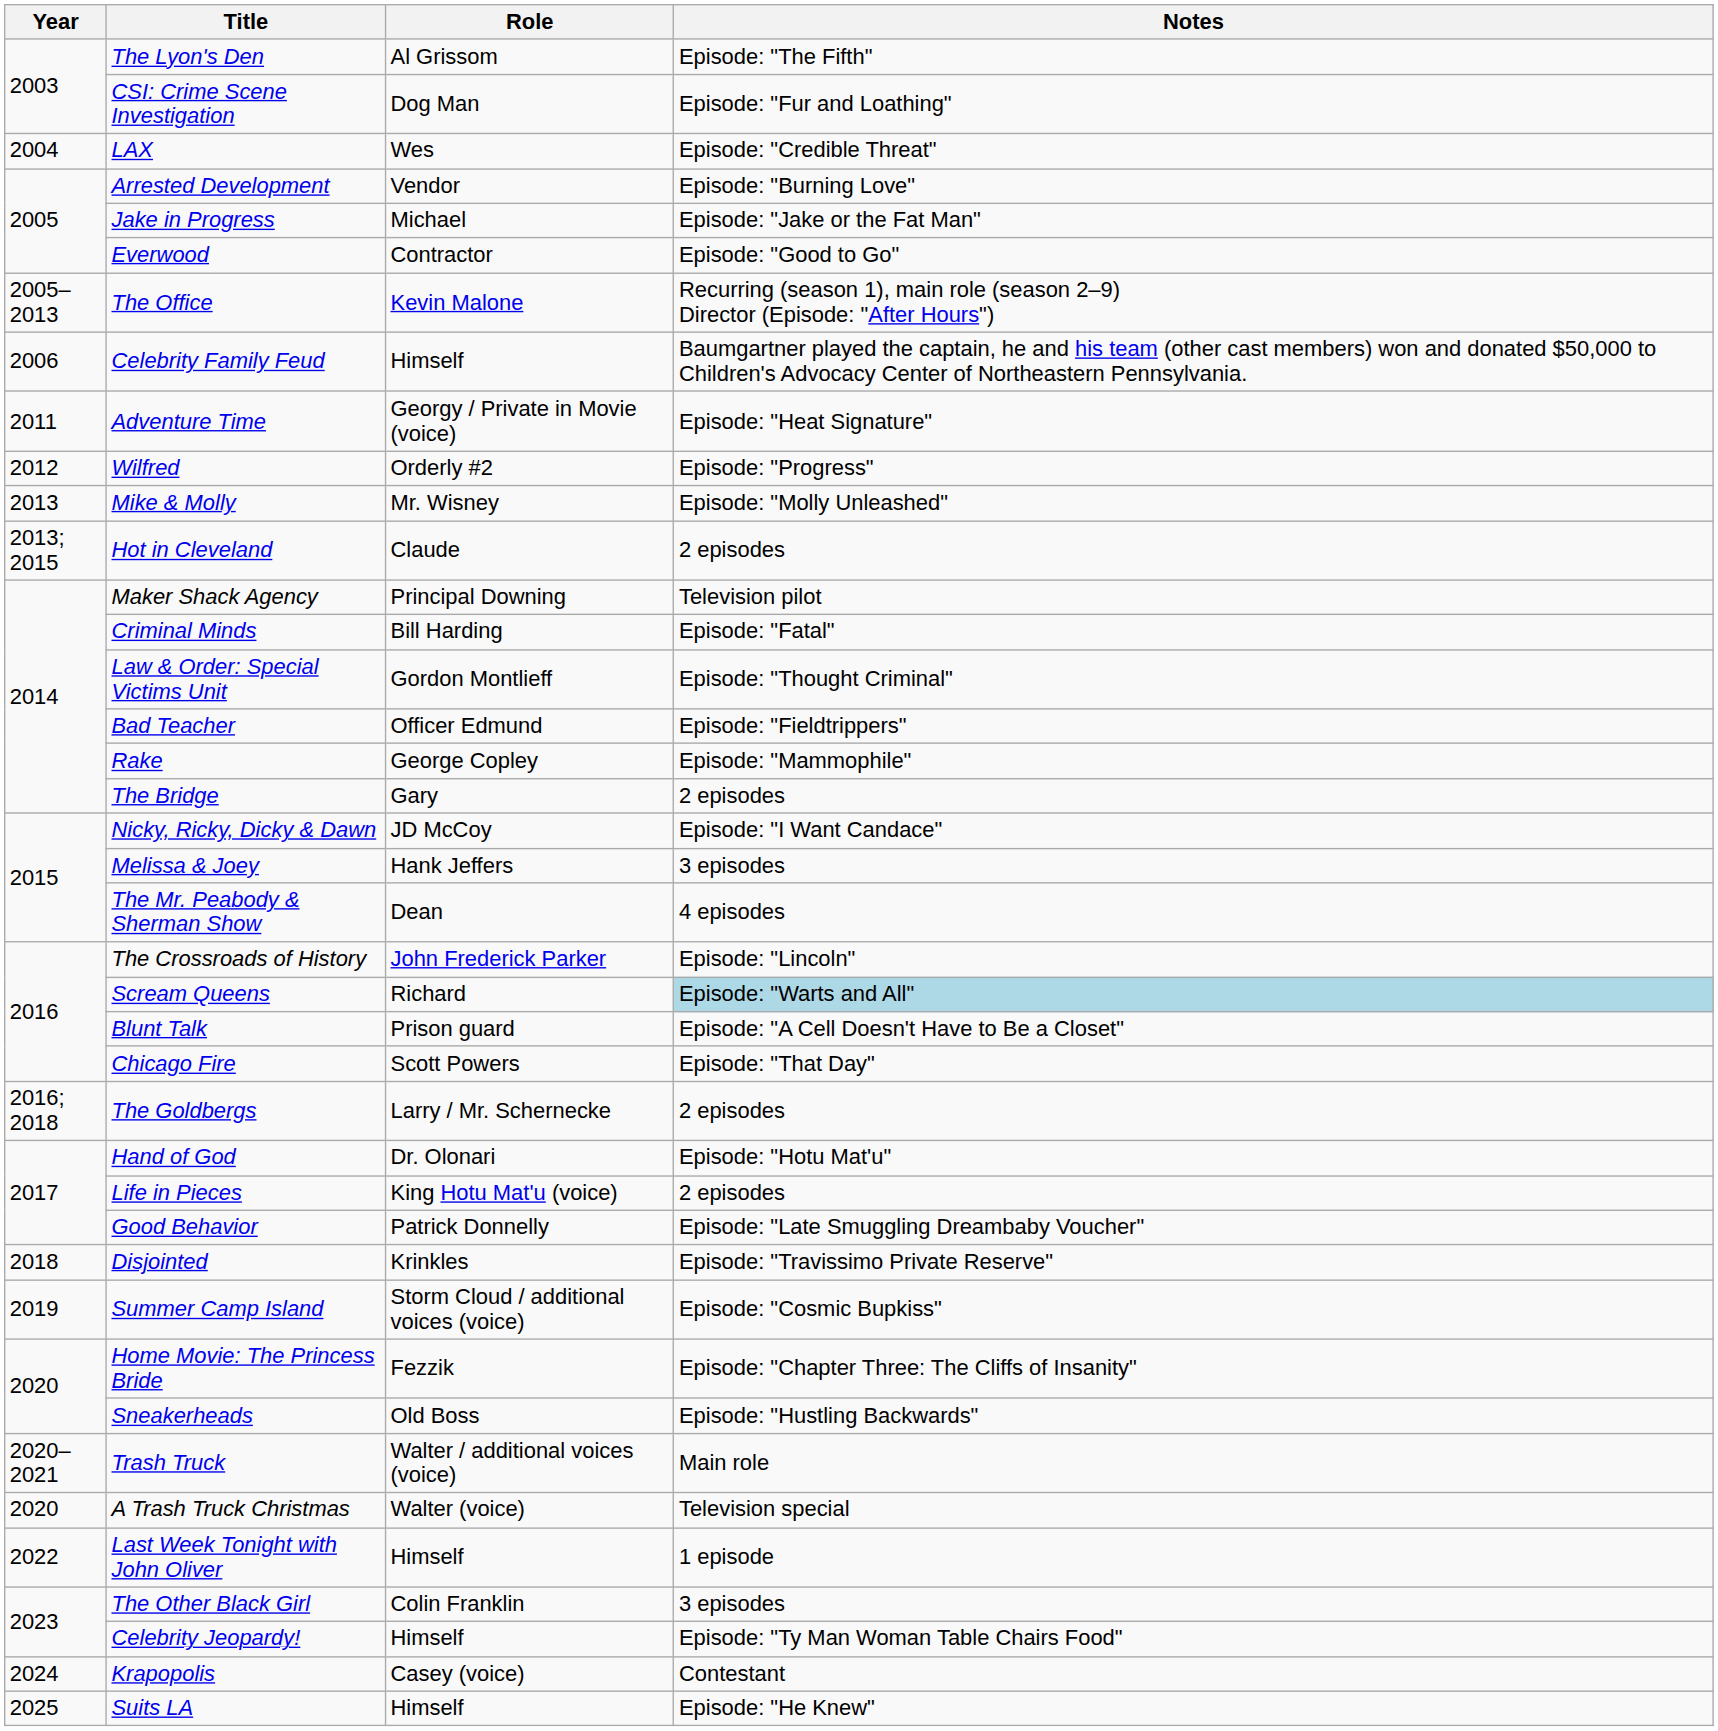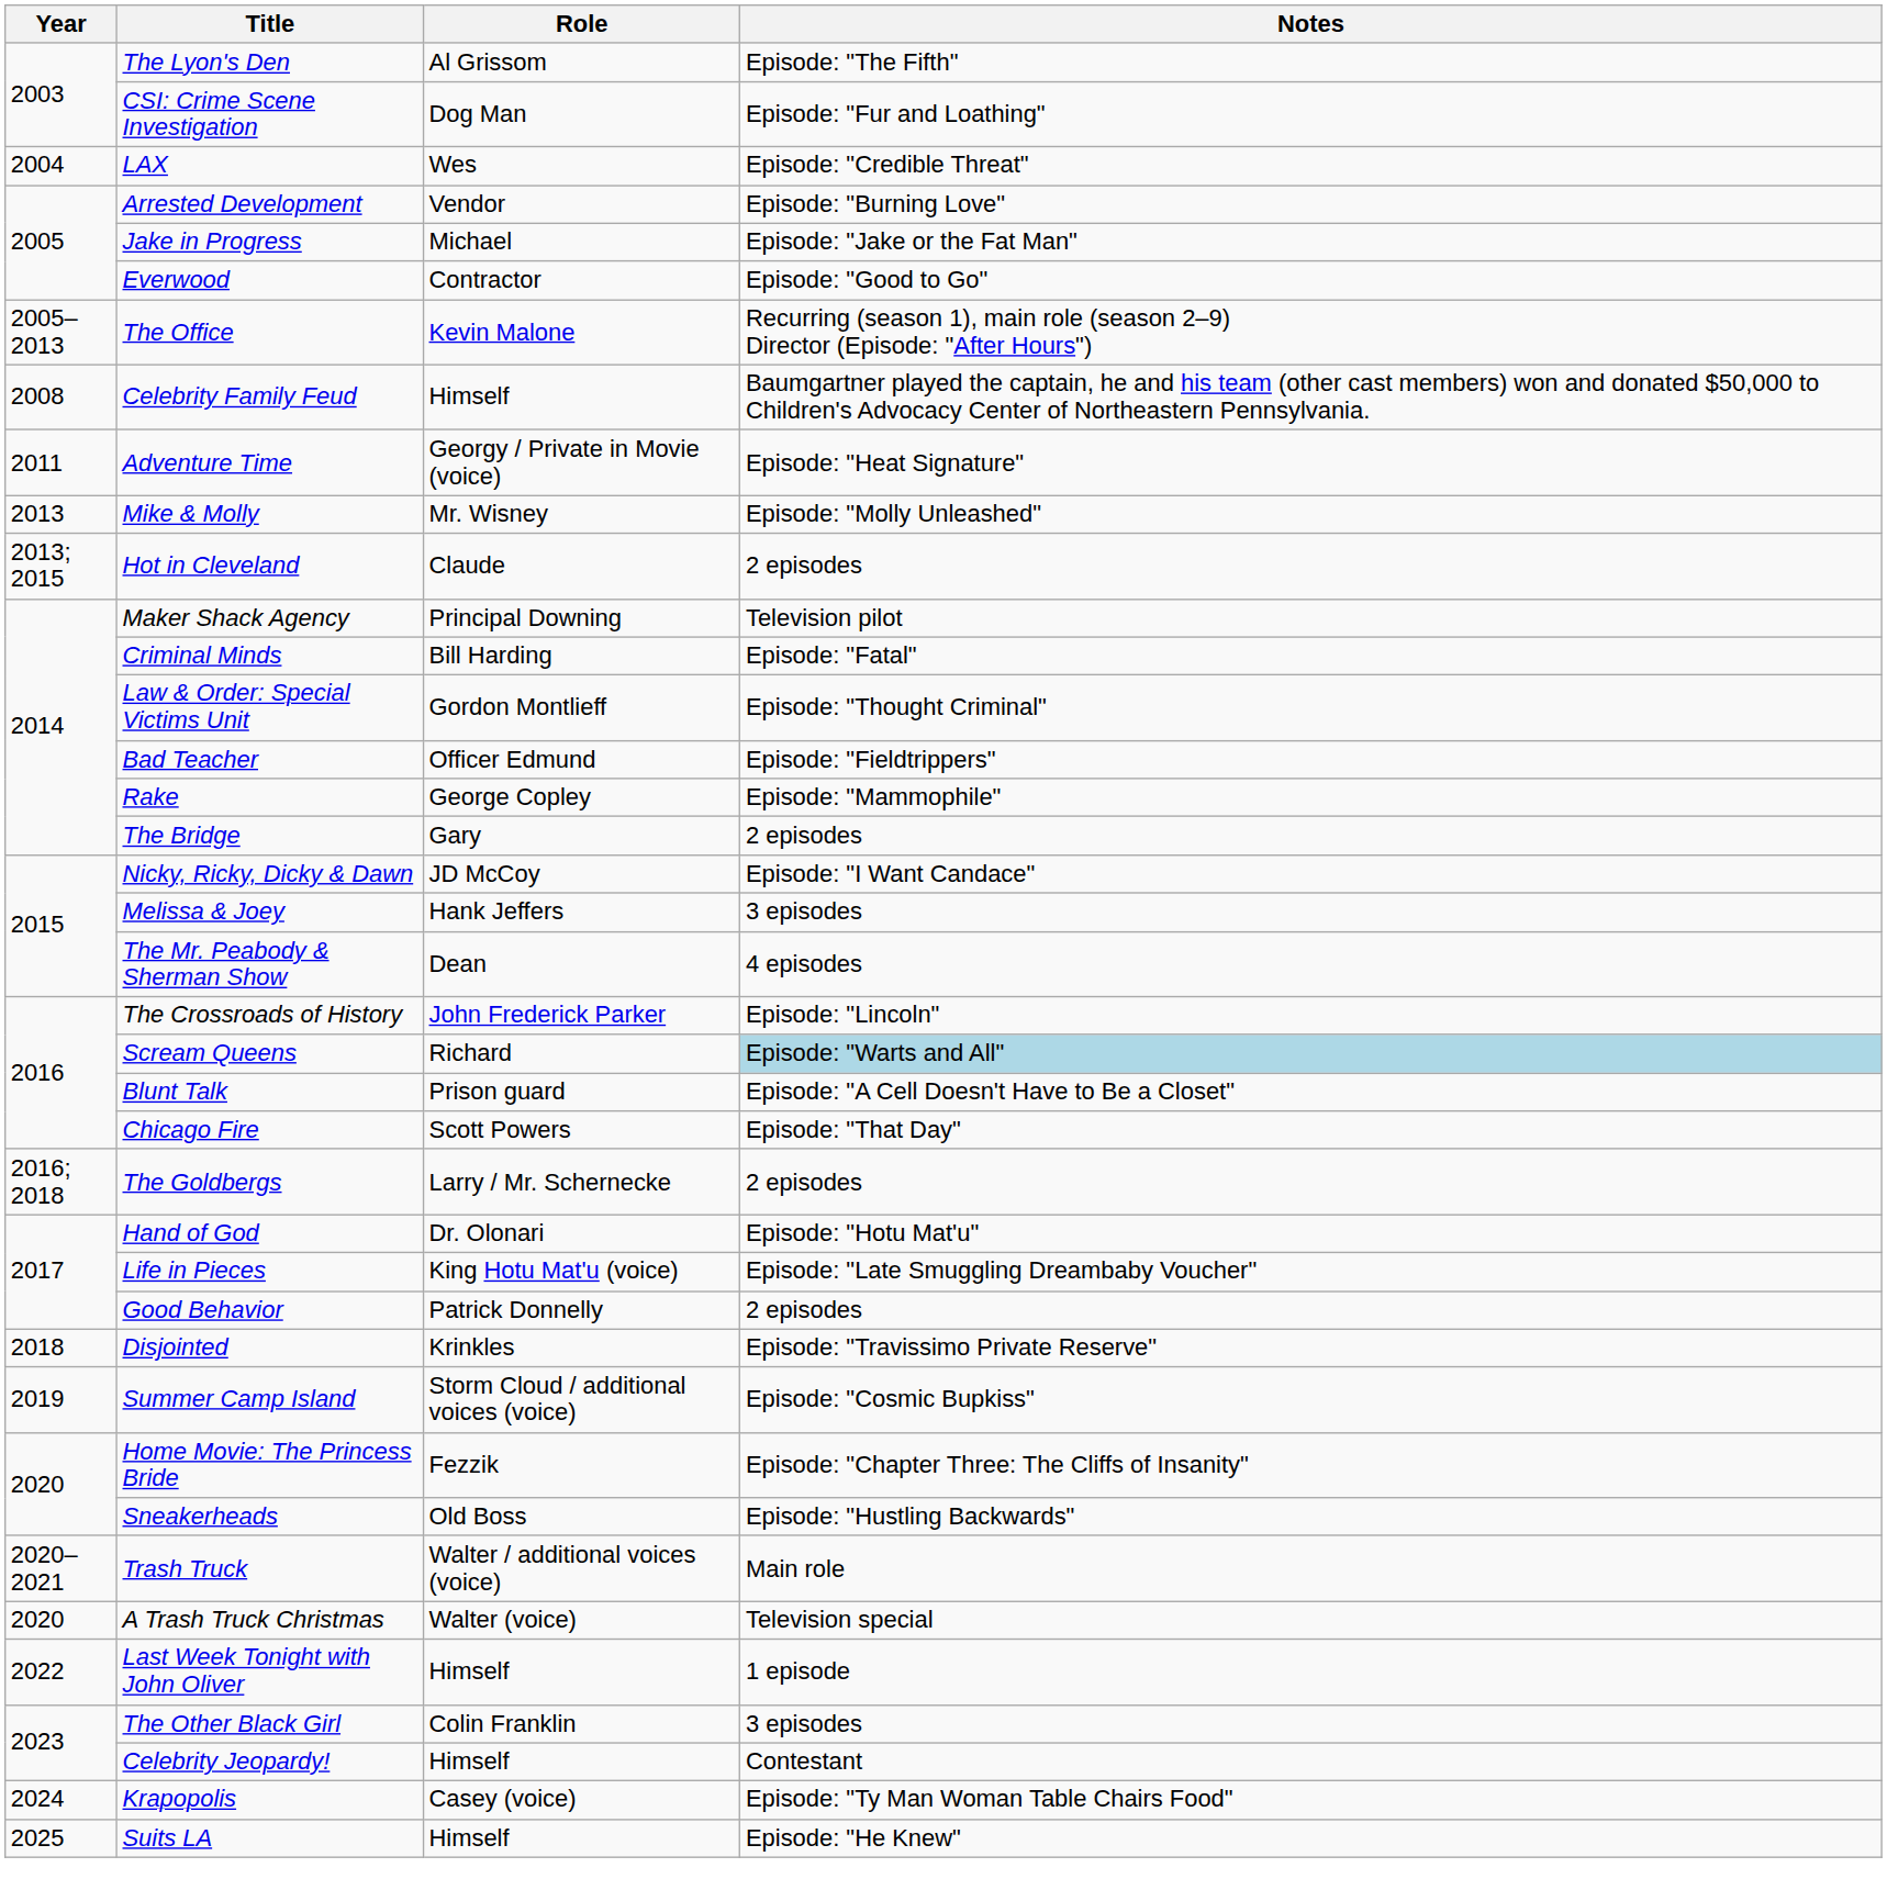Celebrity Family Feud | Year: 2006 -> 2008
- row: 2012 | Wilfred | Orderly #2 | Episode: "Progress"
Life in Pieces | Notes: 2 episodes -> Episode: "Late Smuggling Dreambaby Voucher"
Good Behavior | Notes: Episode: "Late Smuggling Dreambaby Voucher" -> 2 episodes
Celebrity Jeopardy! | Notes: Episode: "Ty Man Woman Table Chairs Food" -> Contestant
Krapopolis | Notes: Contestant -> Episode: "Ty Man Woman Table Chairs Food"
